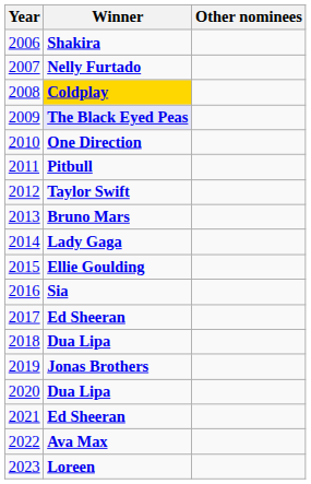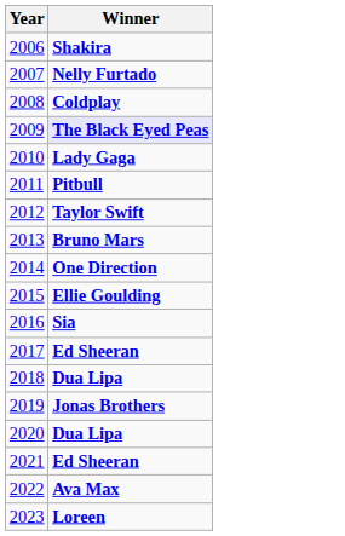- column: Other nominees
2008 | Winner: gold background -> no background
2010 | Winner: One Direction -> Lady Gaga
2014 | Winner: Lady Gaga -> One Direction
